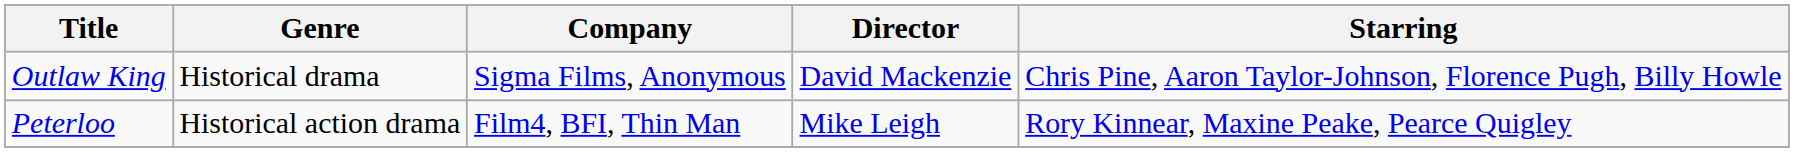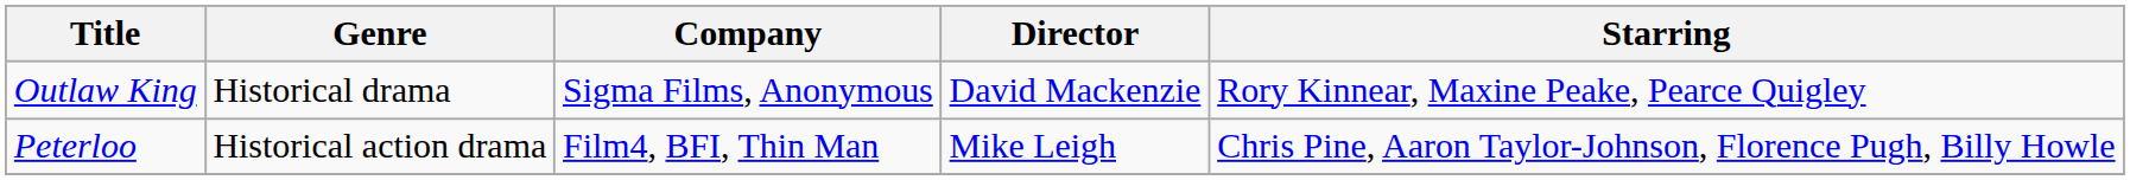Outlaw King | Starring: Chris Pine, Aaron Taylor-Johnson, Florence Pugh, Billy Howle -> Rory Kinnear, Maxine Peake, Pearce Quigley
Peterloo | Starring: Rory Kinnear, Maxine Peake, Pearce Quigley -> Chris Pine, Aaron Taylor-Johnson, Florence Pugh, Billy Howle
